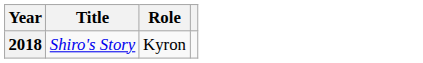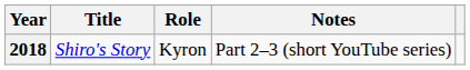+ column: Notes | Part 2–3 (short YouTube series)
